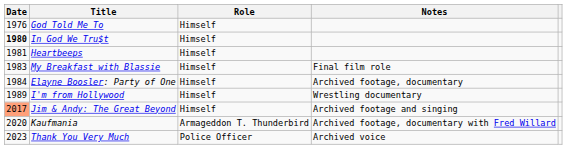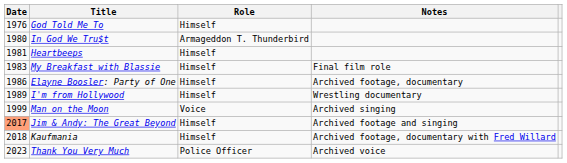In God We Tru$t | Date: bold -> normal
In God We Tru$t | Role: Himself -> Armageddon T. Thunderbird
Elayne Boosler: Party of One | Date: 1984 -> 1986
+ row: 1999 | Man on the Moon | Voice | Archived singing
Kaufmania | Date: 2020 -> 2018
Kaufmania | Role: Armageddon T. Thunderbird -> Himself
